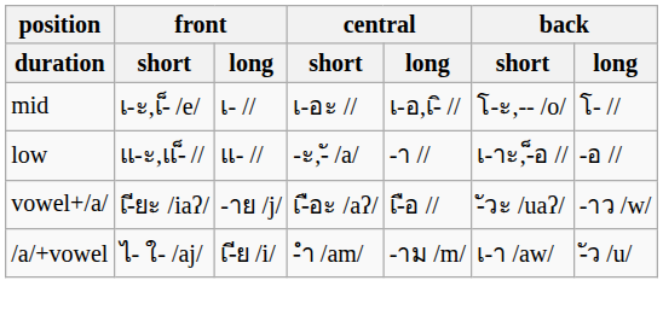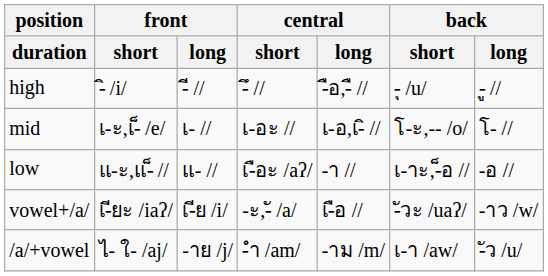+ row: high | -ิ /i/ | -ี // | -ึ // | -ือ,-ื // | -ุ /u/ | -ู //
low | central / short: -ะ,-ั /a/ -> เ-ือะ /aʔ/
vowel+/a/ | front / long: -าย /j/ -> เ-ีย /i/
vowel+/a/ | central / short: เ-ือะ /aʔ/ -> -ะ,-ั /a/
/a/+vowel | front / long: เ-ีย /i/ -> -าย /j/
